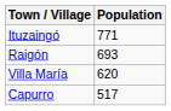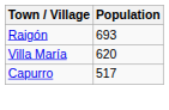- row: Ituzaingó | 771
